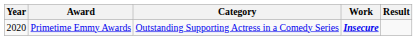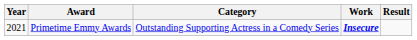Primetime Emmy Awards | Year: 2020 -> 2021
